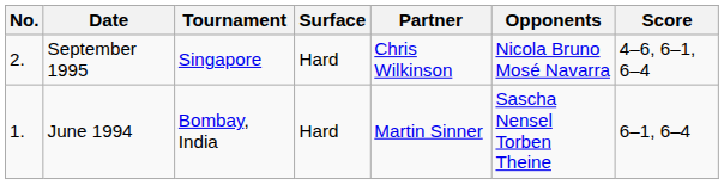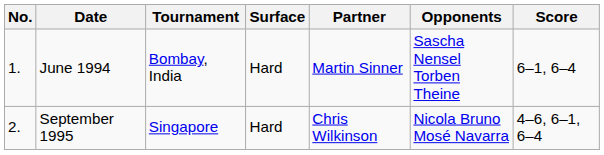rows swapped: June 1994 <-> September 1995
